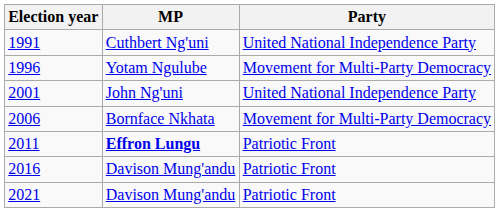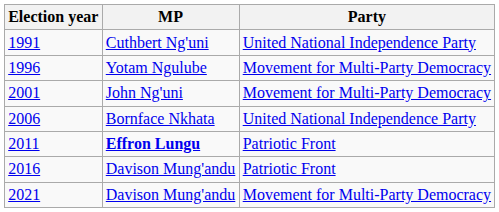2001 | Party: United National Independence Party -> Movement for Multi-Party Democracy
2006 | Party: Movement for Multi-Party Democracy -> United National Independence Party
2021 | Party: Patriotic Front -> Movement for Multi-Party Democracy
